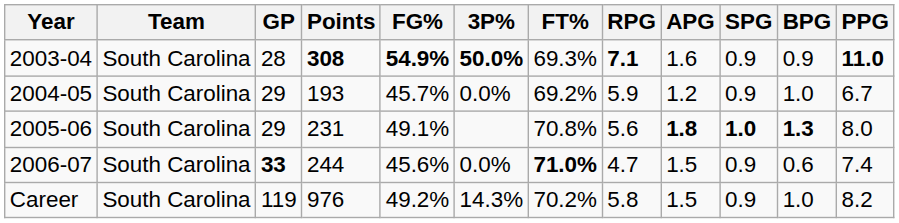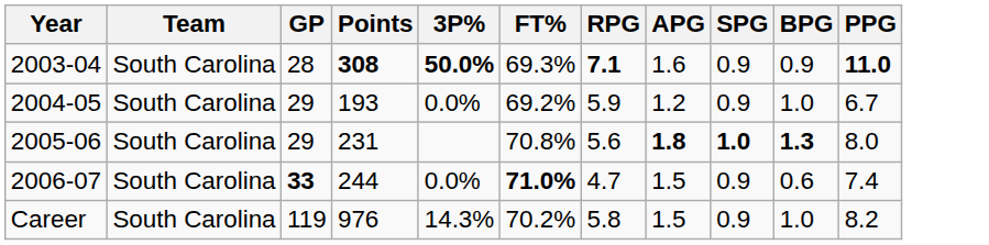- column: FG% | 54.9% | 45.7% | 49.1% | 45.6% | 49.2%
